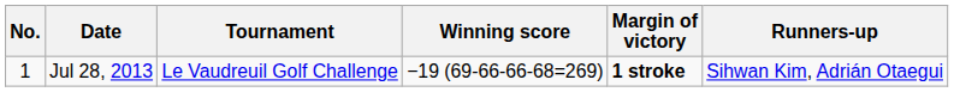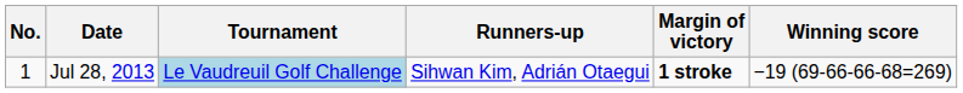columns swapped: Winning score <-> Runners-up
Jul 28, 2013 | Tournament: no background -> lightblue background
